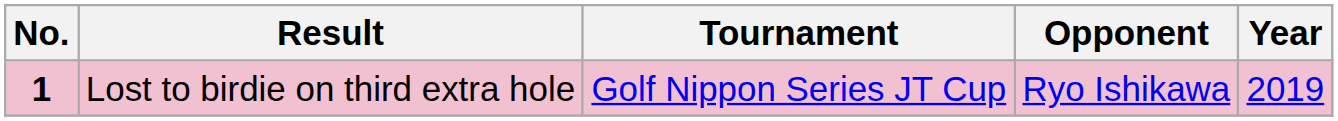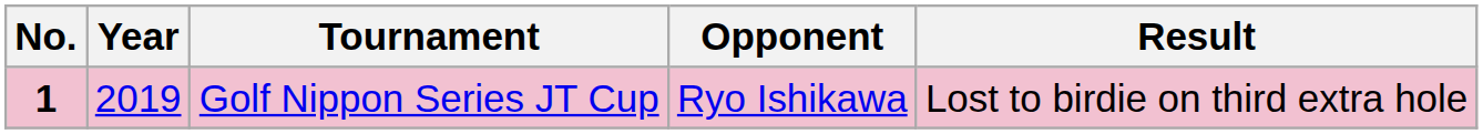columns swapped: Year <-> Result
